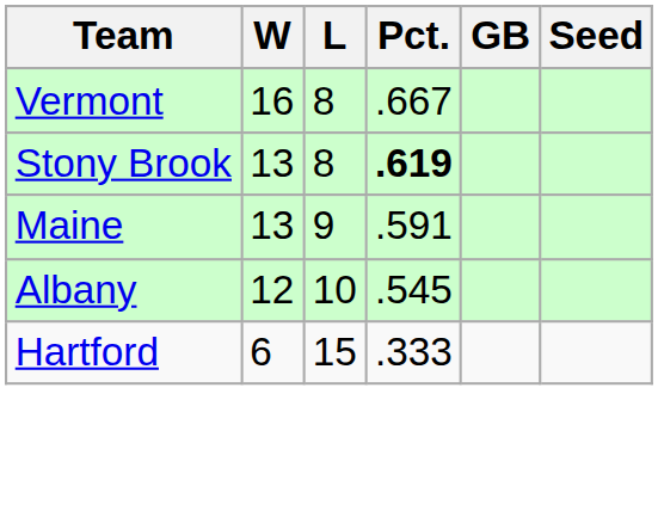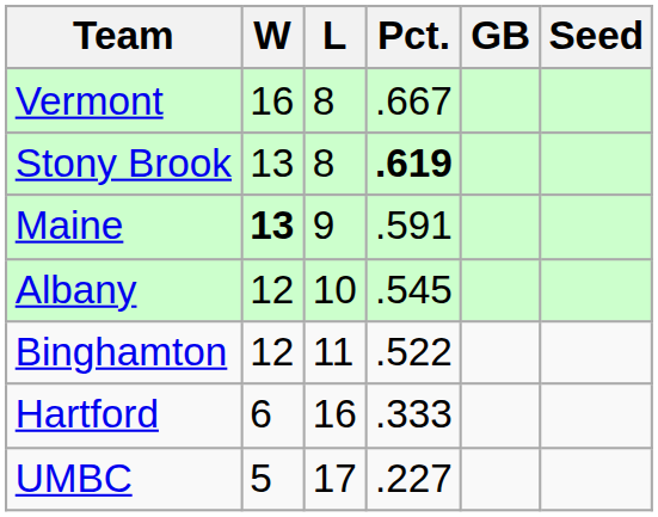Maine | W: normal -> bold
+ row: Binghamton | 12 | 11 | .522
Hartford | L: 15 -> 16
+ row: UMBC | 5 | 17 | .227
